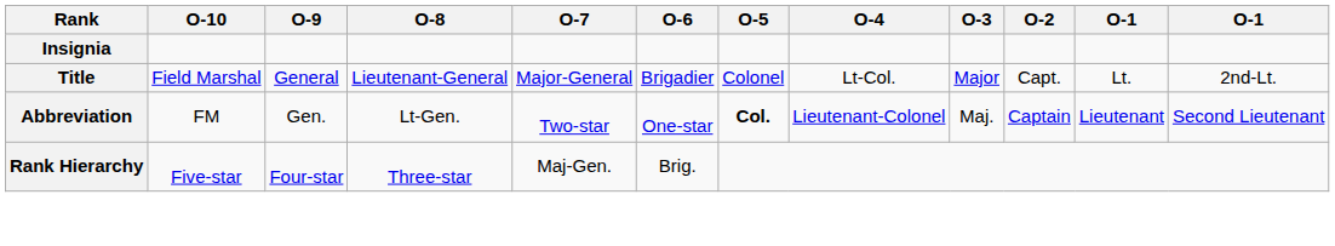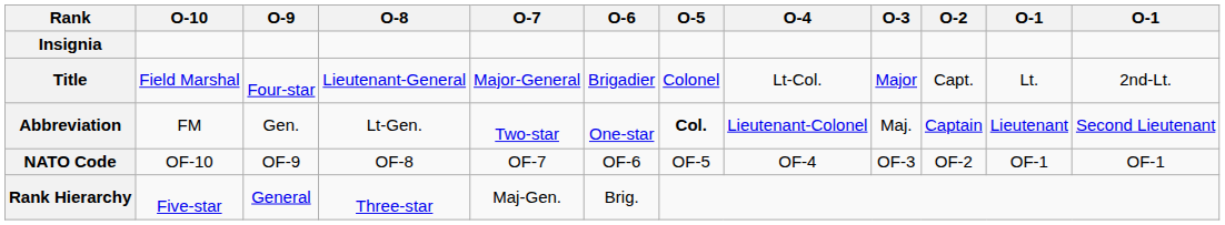Title | O-9: General -> Four-star
+ row: NATO Code | OF-10 | OF-9 | OF-8 | OF-7 | OF-6 | OF-5 | OF-4 | OF-3 | OF-2 | OF-1 | OF-1
Rank Hierarchy | O-9: Four-star -> General
